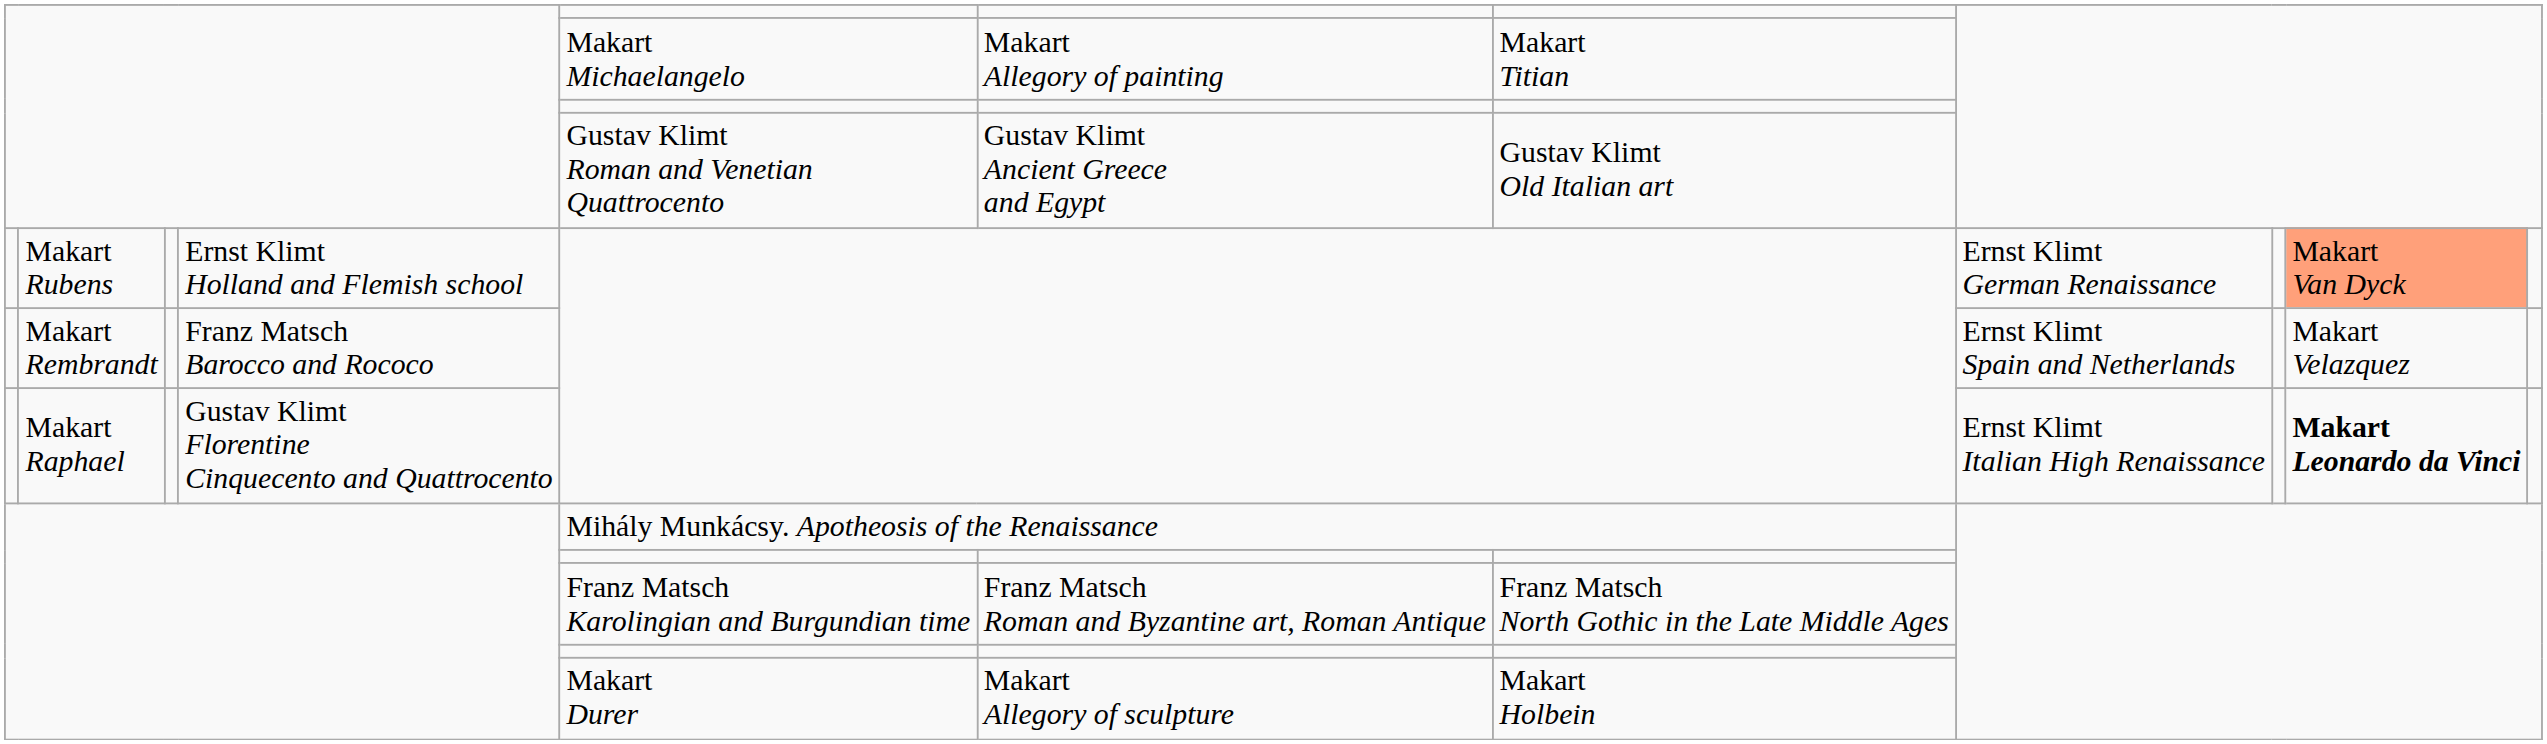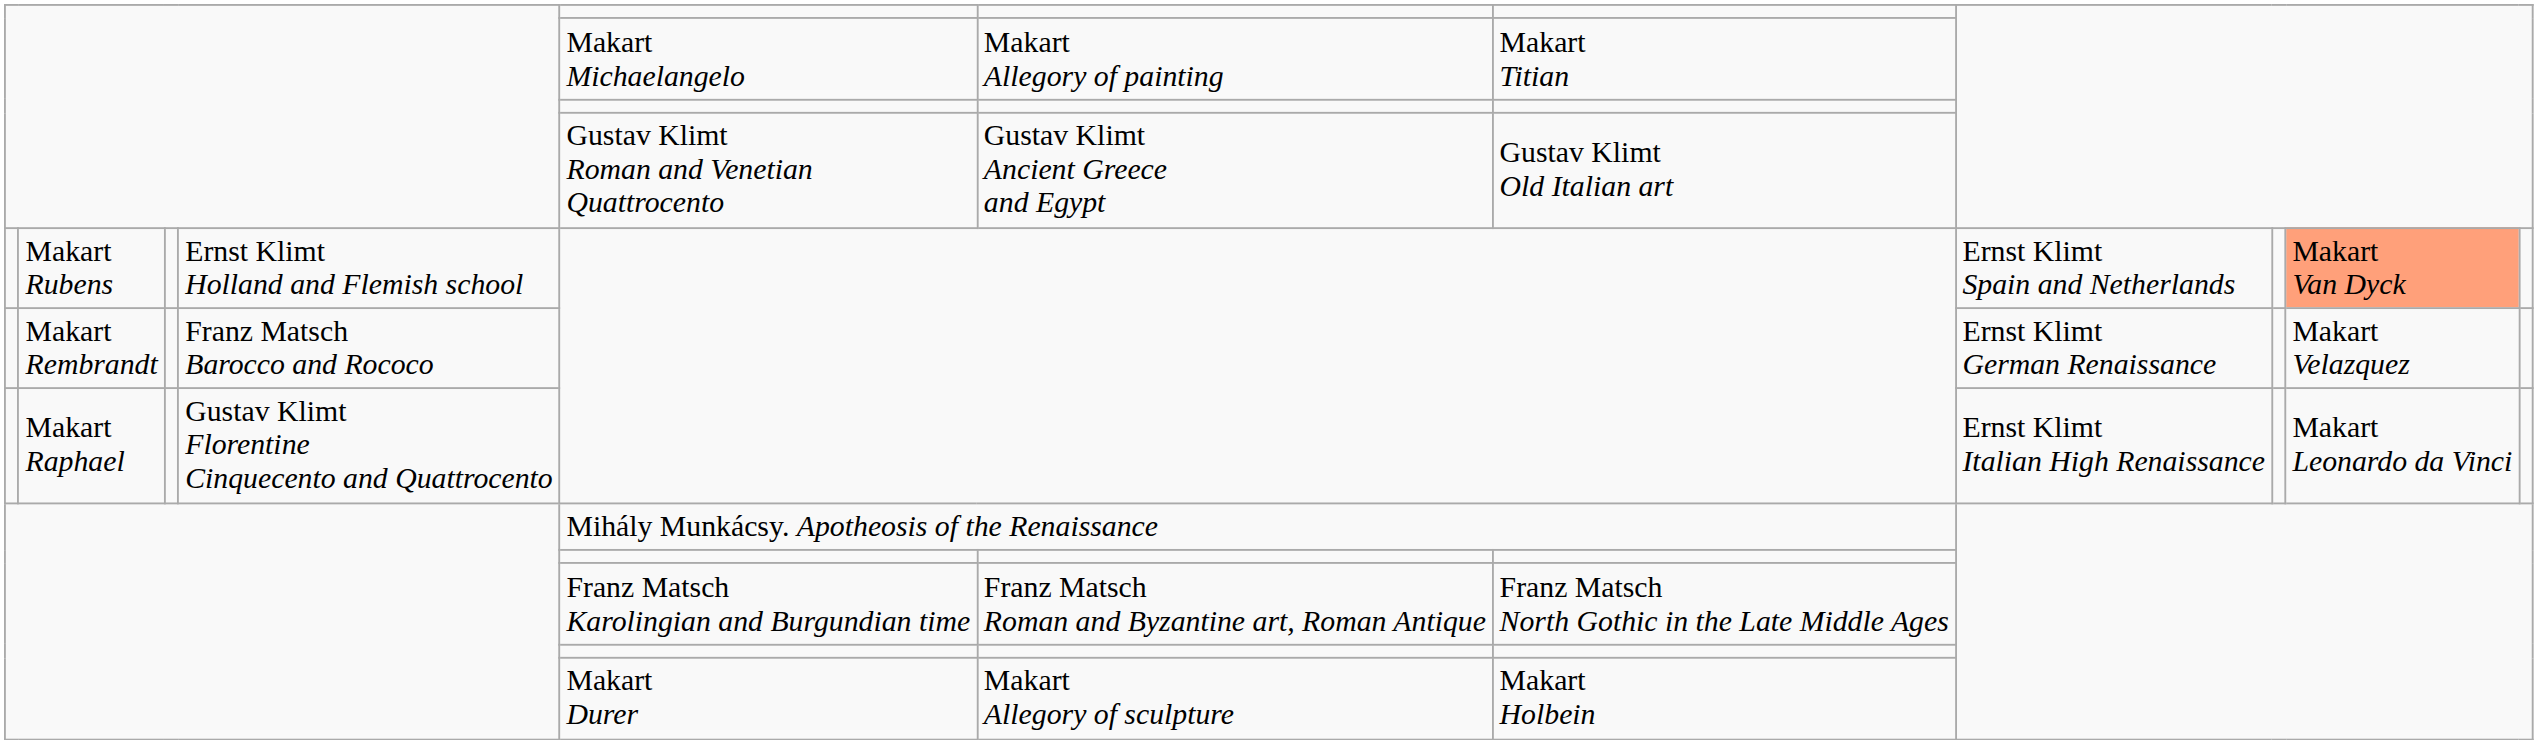Makart Rubens | column 8: Ernst Klimt German Renaissance -> Ernst Klimt Spain and Netherlands
Makart Rembrandt | column 8: Ernst Klimt Spain and Netherlands -> Ernst Klimt German Renaissance
Makart Raphael | column 10: bold -> normal
